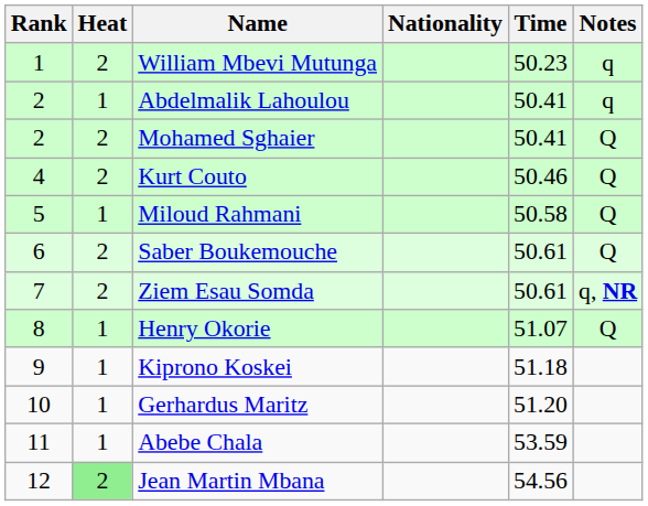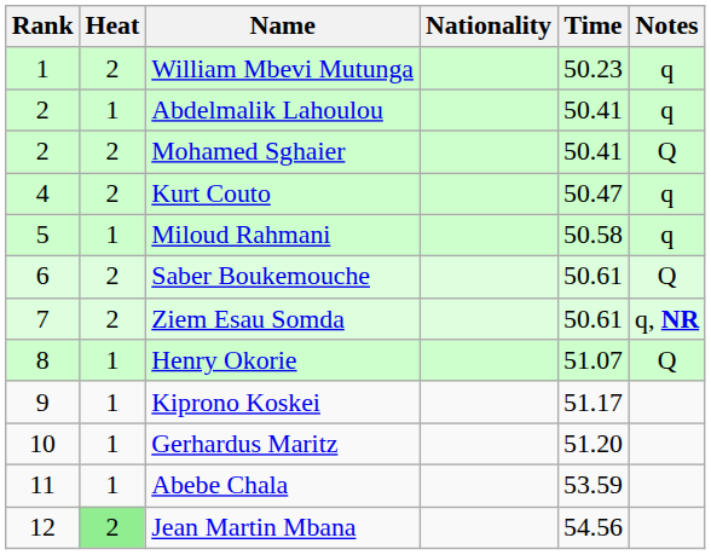Kurt Couto | Time: 50.46 -> 50.47
Kurt Couto | Notes: Q -> q
Miloud Rahmani | Notes: Q -> q
Kiprono Koskei | Time: 51.18 -> 51.17
